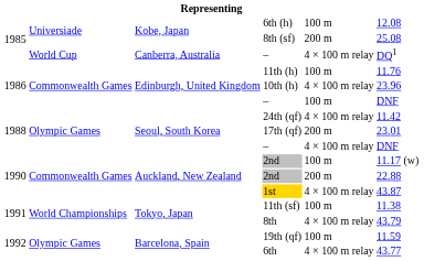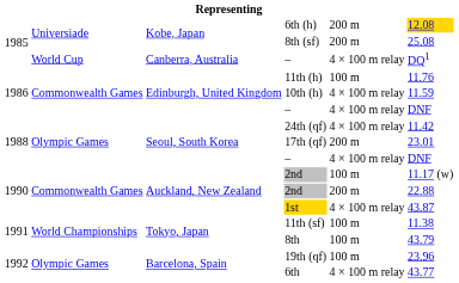6th (h) | column 5: 100 m -> 200 m
6th (h) | column 6: no background -> gold background
10th (h) | column 6: 23.96 -> 11.59
Edinburgh, United Kingdom / – | column 5: 100 m -> 4 × 100 m relay
8th | column 5: 4 × 100 m relay -> 100 m
19th (qf) | column 6: 11.59 -> 23.96
